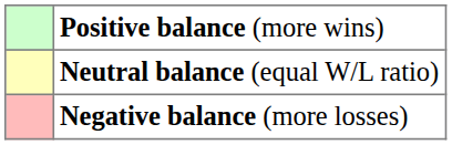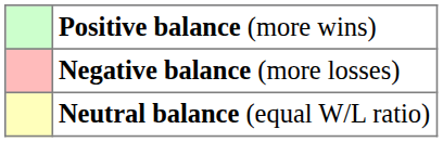rows swapped: Neutral balance (equal W/L ratio) <-> Negative balance (more losses)
